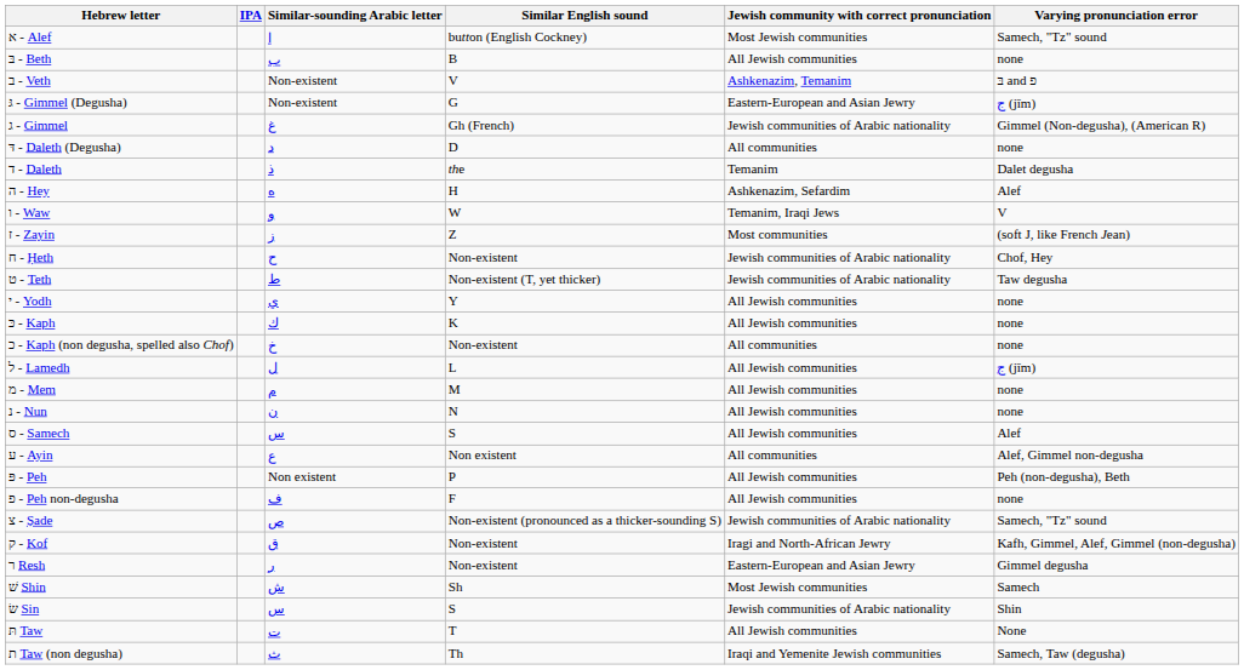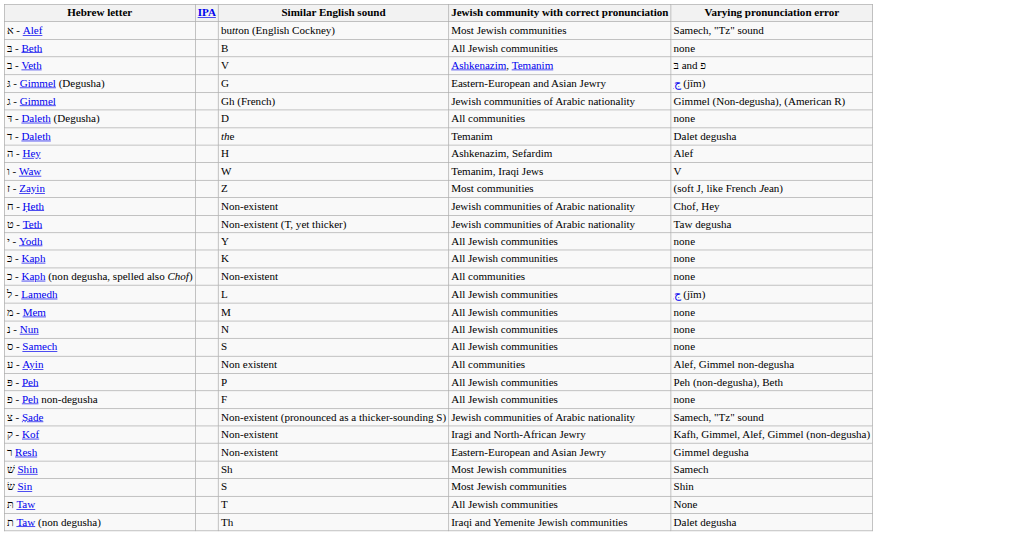- column: Similar-sounding Arabic letter | ا | ب | Non-existent | Non-existent | غ | د | ذ | ه | و | ز | ح | ط | ي | ك | خ | ل | م | ن | س | ع | Non existent | ف | ص | ق | ر | ش | س | ت | ث
ס - Samech | Varying pronunciation error: Alef -> none
שׂ Sin | Jewish community with correct pronunciation: Jewish communities of Arabic nationality -> Most Jewish communities
ת Taw (non degusha) | Varying pronunciation error: Samech, Taw (degusha) -> Dalet degusha
